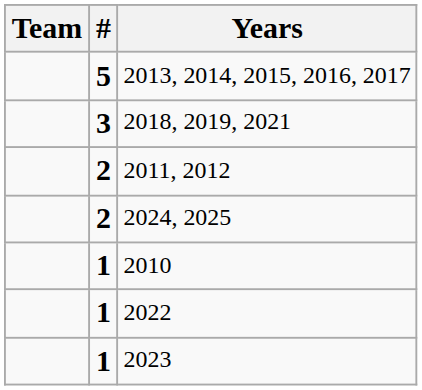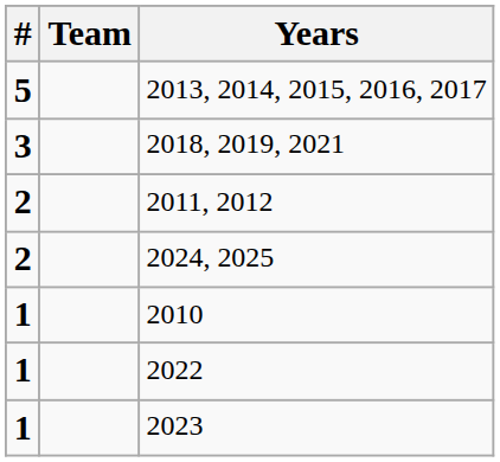columns swapped: Team <-> #
